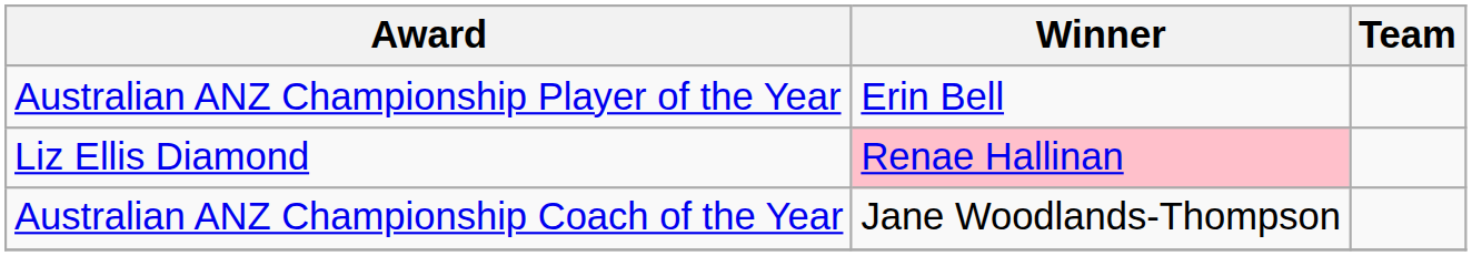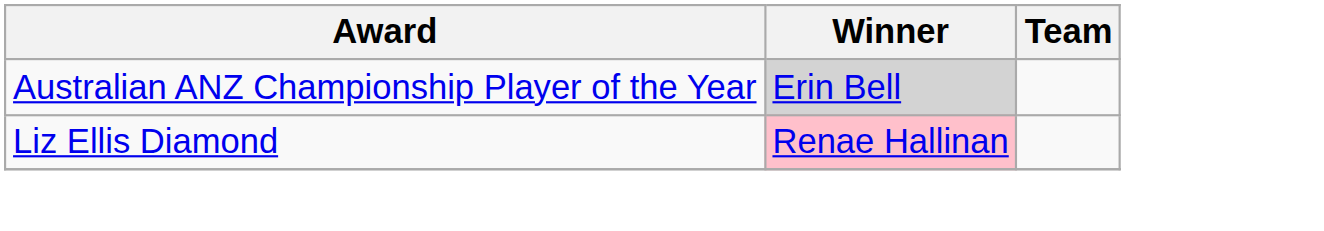Australian ANZ Championship Player of the Year | Winner: no background -> lightgrey background
- row: Australian ANZ Championship Coach of the Year | Jane Woodlands-Thompson
